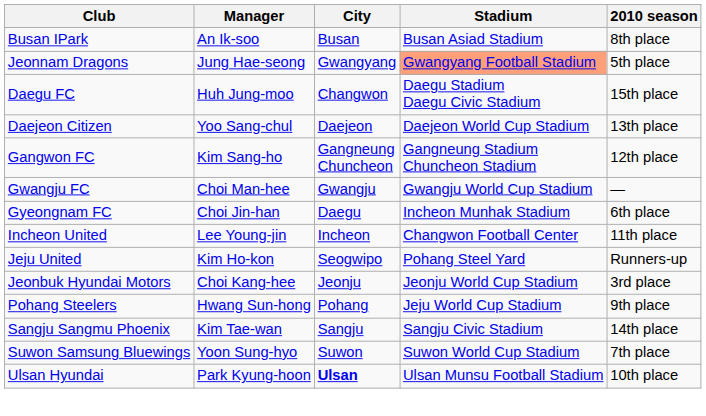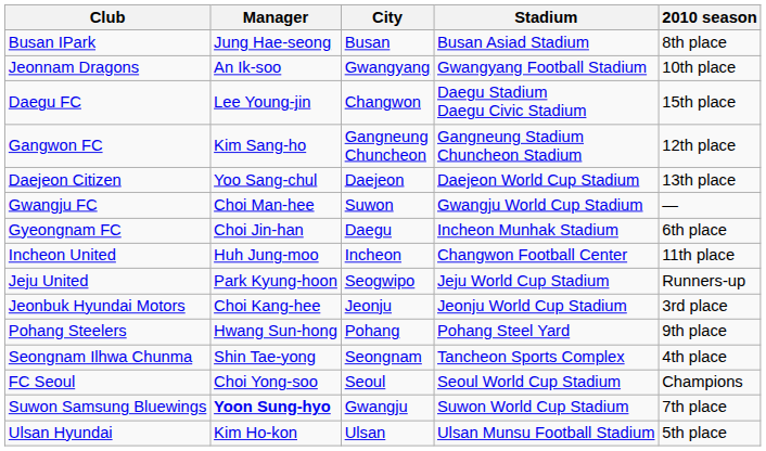Busan IPark | Manager: An Ik-soo -> Jung Hae-seong
Jeonnam Dragons | Manager: Jung Hae-seong -> An Ik-soo
Jeonnam Dragons | Stadium: lightsalmon background -> no background
Jeonnam Dragons | 2010 season: 5th place -> 10th place
Daegu FC | Manager: Huh Jung-moo -> Lee Young-jin
rows swapped: Daejeon Citizen <-> Gangwon FC
Gwangju FC | City: Gwangju -> Suwon
Incheon United | Manager: Lee Young-jin -> Huh Jung-moo
Jeju United | Manager: Kim Ho-kon -> Park Kyung-hoon
Jeju United | Stadium: Pohang Steel Yard -> Jeju World Cup Stadium
Pohang Steelers | Stadium: Jeju World Cup Stadium -> Pohang Steel Yard
- row: Sangju Sangmu Phoenix | Kim Tae-wan | Sangju | Sangju Civic Stadium | 14th place
+ row: Seongnam Ilhwa Chunma | Shin Tae-yong | Seongnam | Tancheon Sports Complex | 4th place
+ row: FC Seoul | Choi Yong-soo | Seoul | Seoul World Cup Stadium | Champions
Suwon Samsung Bluewings | Manager: normal -> bold
Suwon Samsung Bluewings | City: Suwon -> Gwangju
Ulsan Hyundai | Manager: Park Kyung-hoon -> Kim Ho-kon
Ulsan Hyundai | City: bold -> normal
Ulsan Hyundai | 2010 season: 10th place -> 5th place
